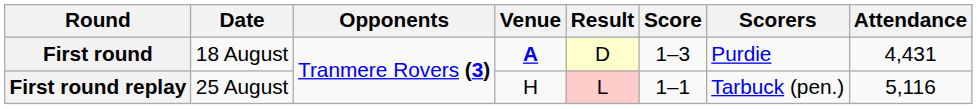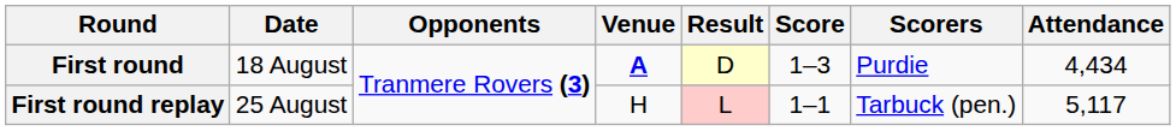First round | Attendance: 4,431 -> 4,434
First round replay | Attendance: 5,116 -> 5,117
